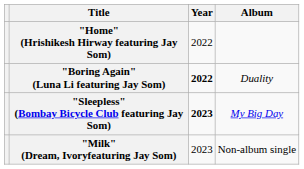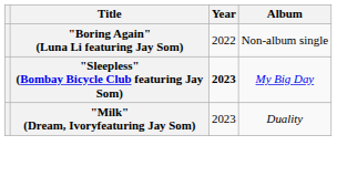- row: "Home" (Hrishikesh Hirway featuring Jay Som) | 2022
"Boring Again" (Luna Li featuring Jay Som) | Year: bold -> normal
"Boring Again" (Luna Li featuring Jay Som) | Album: Duality -> Non-album single
"Milk" (Dream, Ivoryfeaturing Jay Som) | Album: Non-album single -> Duality
